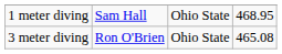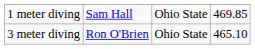1 meter diving | column 4: 468.95 -> 469.85
3 meter diving | column 4: 465.08 -> 465.10
